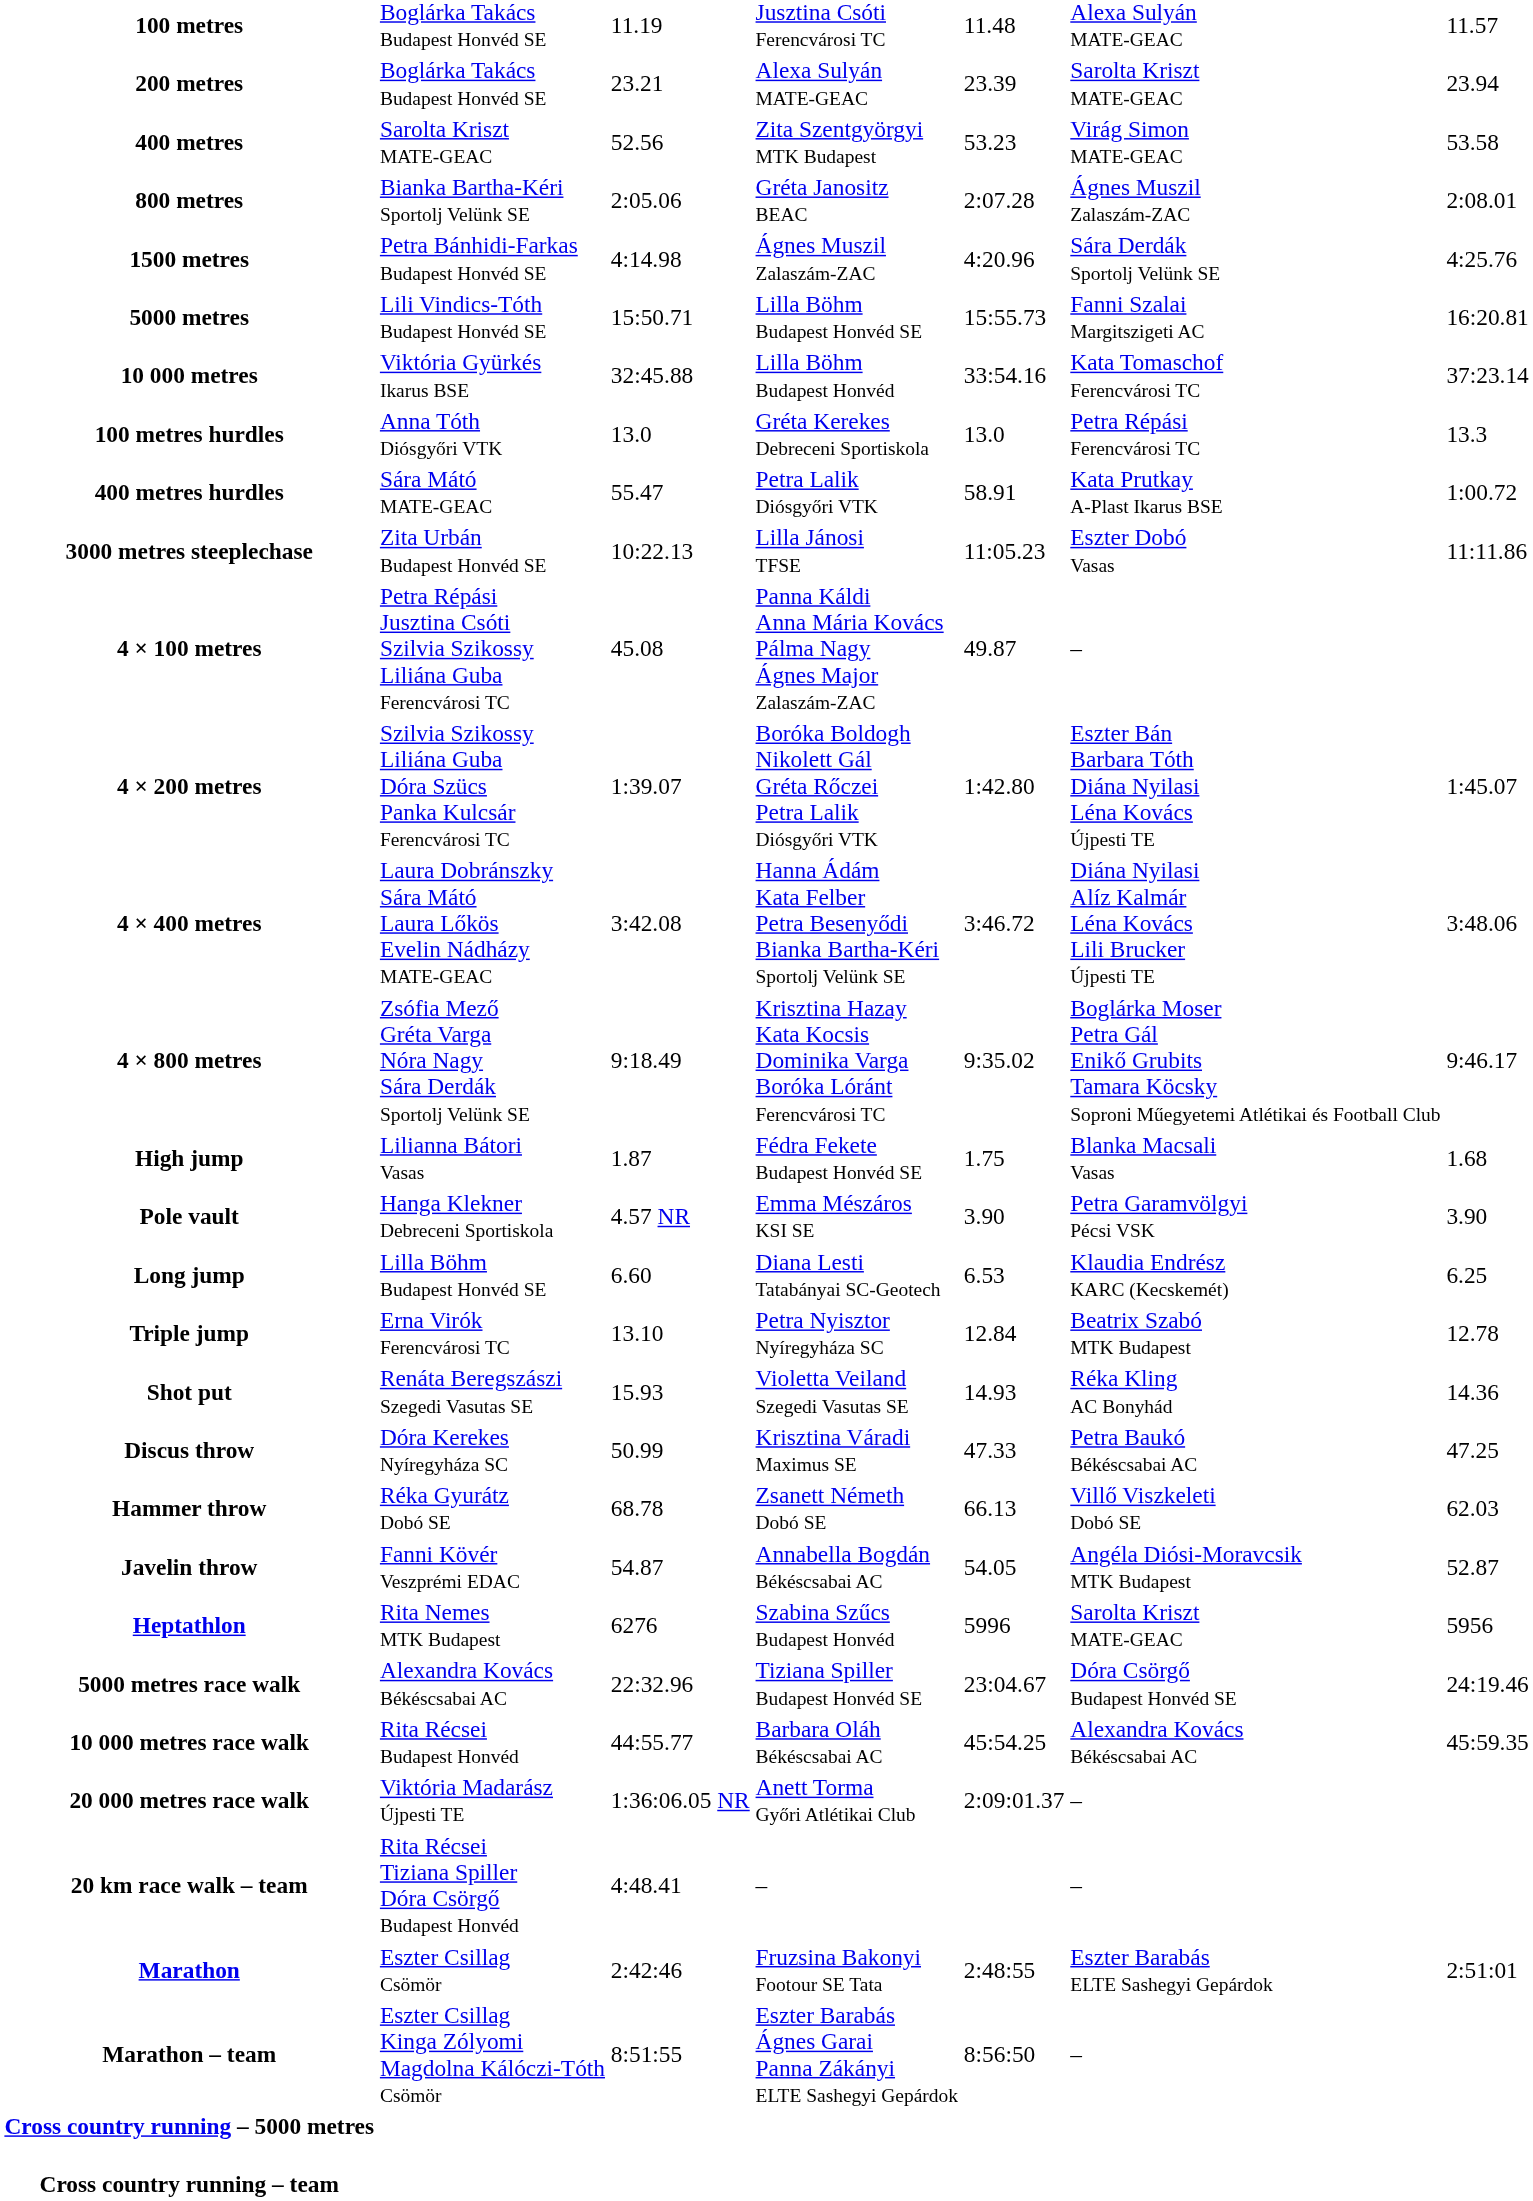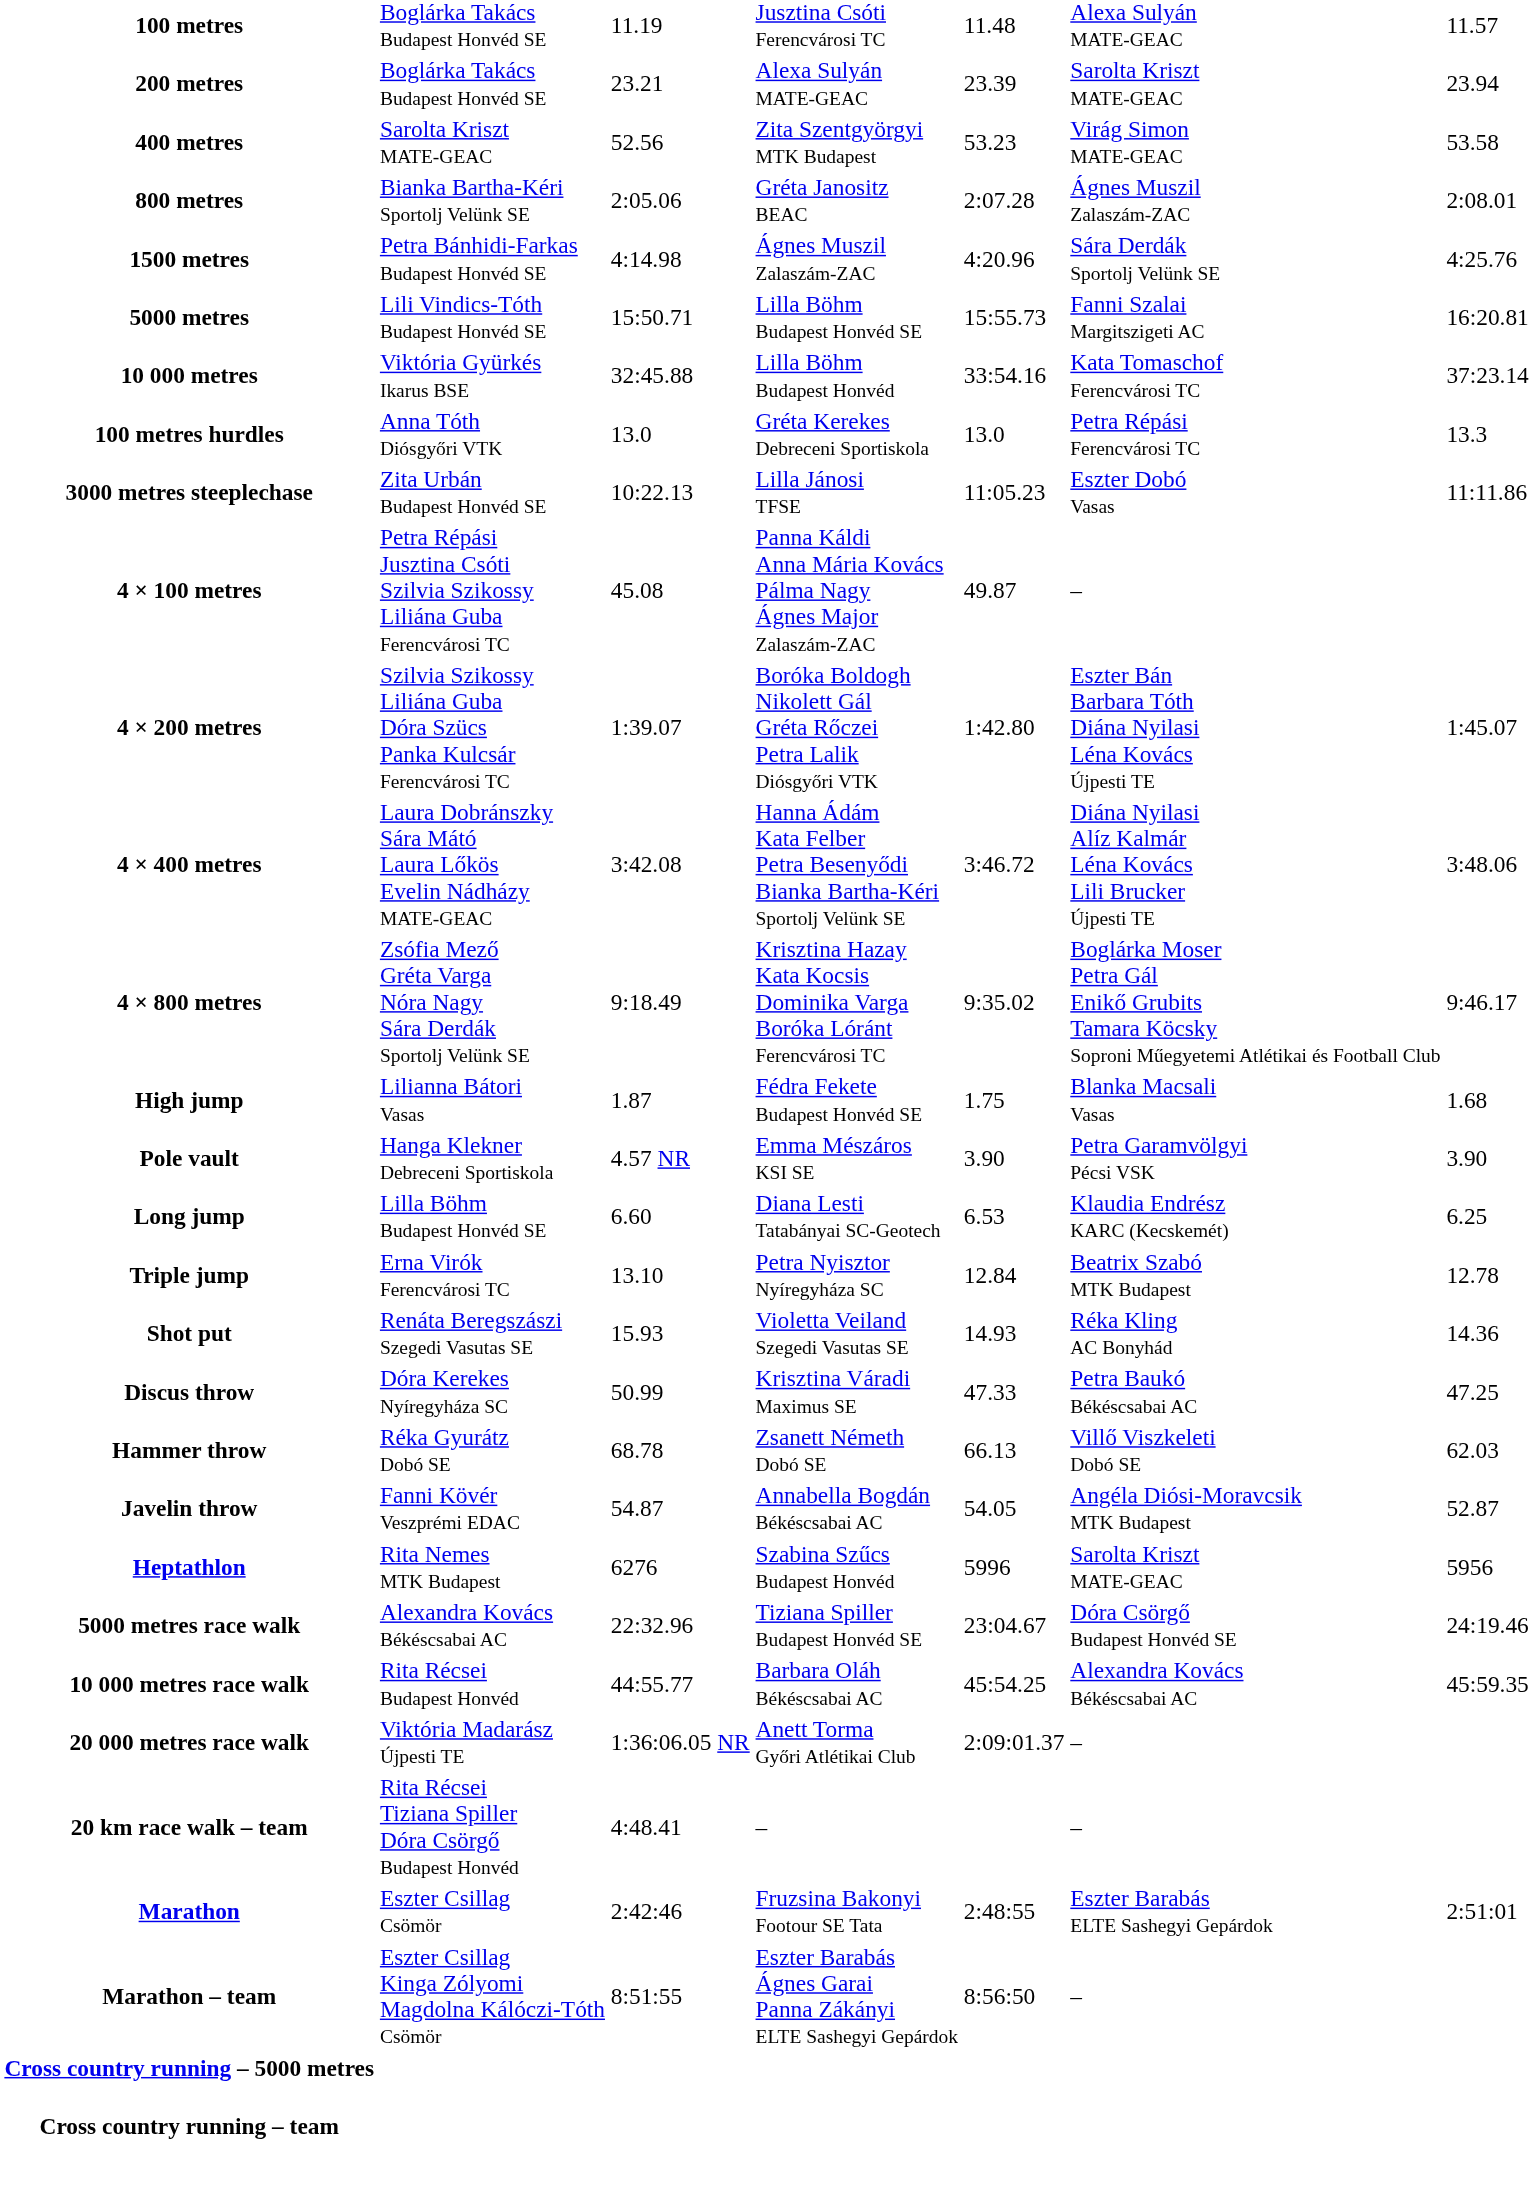- row: 400 metres hurdles | Sára Mátó MATE-GEAC | 55.47 | Petra Lalik Diósgyőri VTK | 58.91 | Kata Prutkay A-Plast Ikarus BSE | 1:00.72
